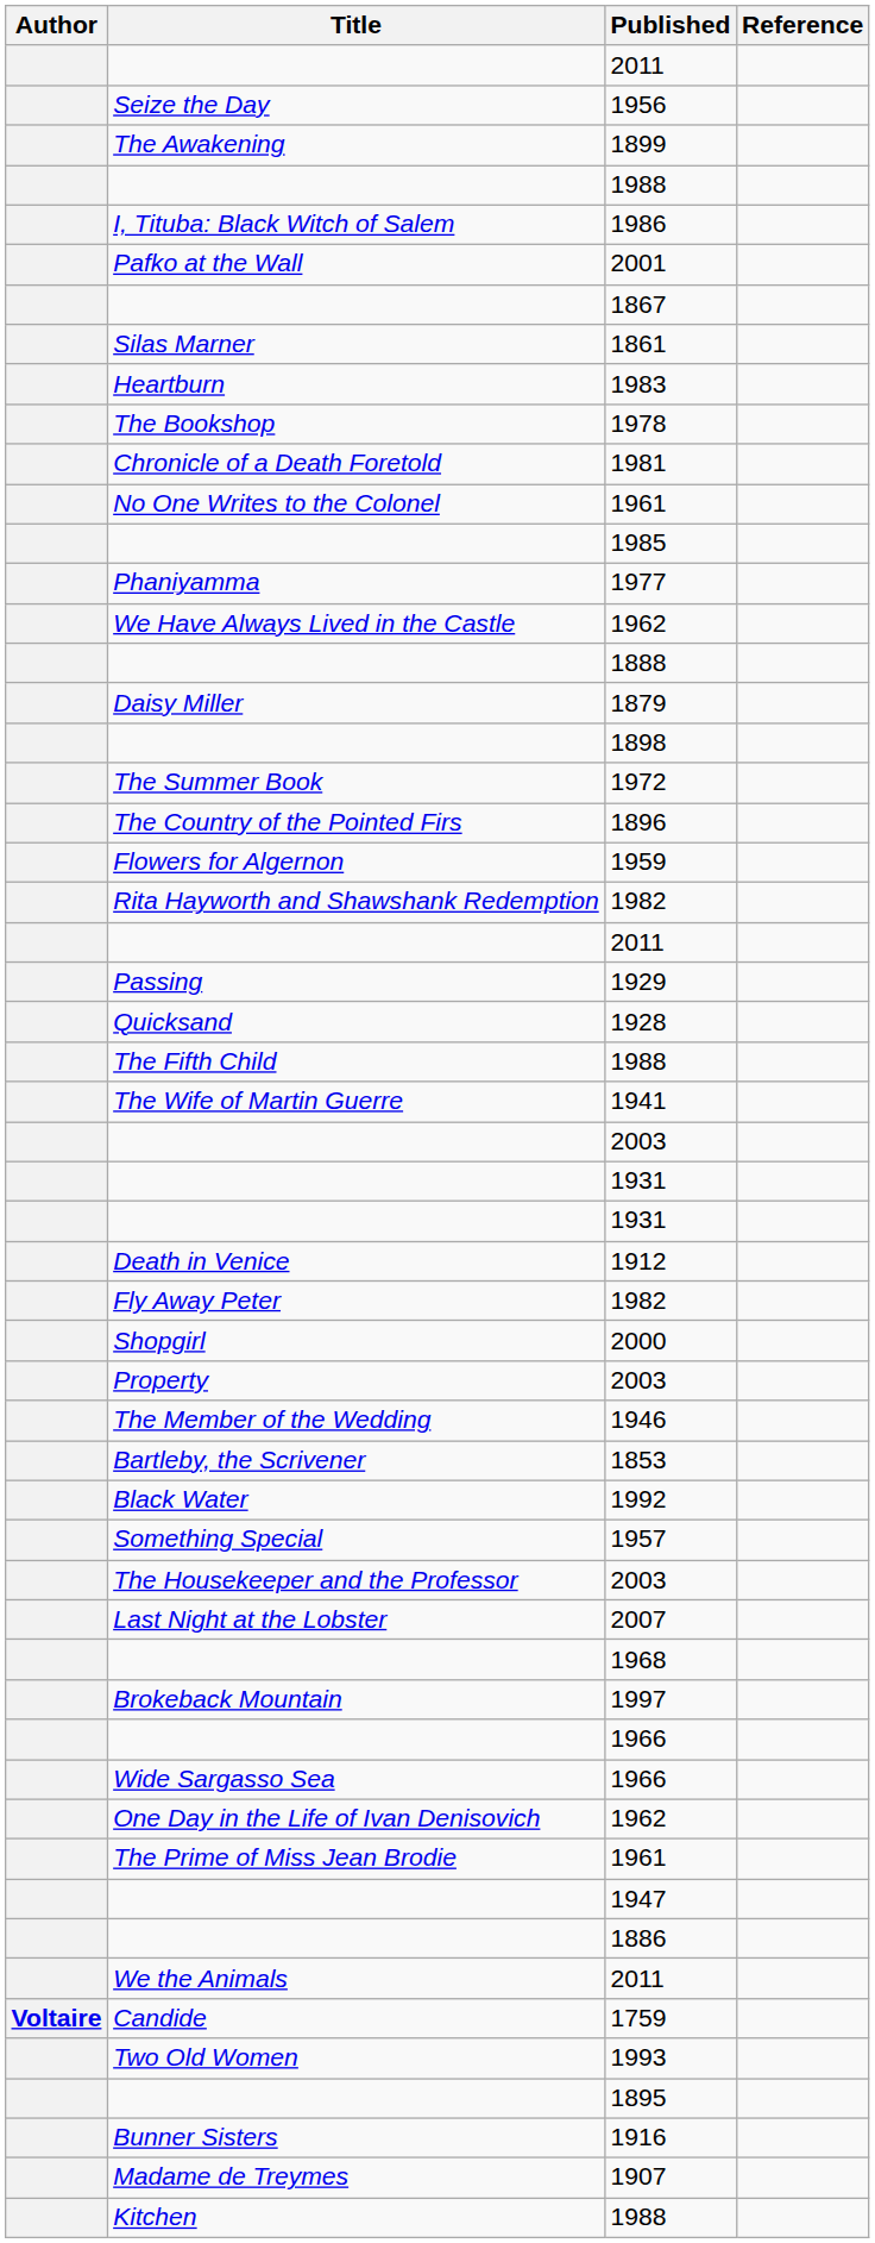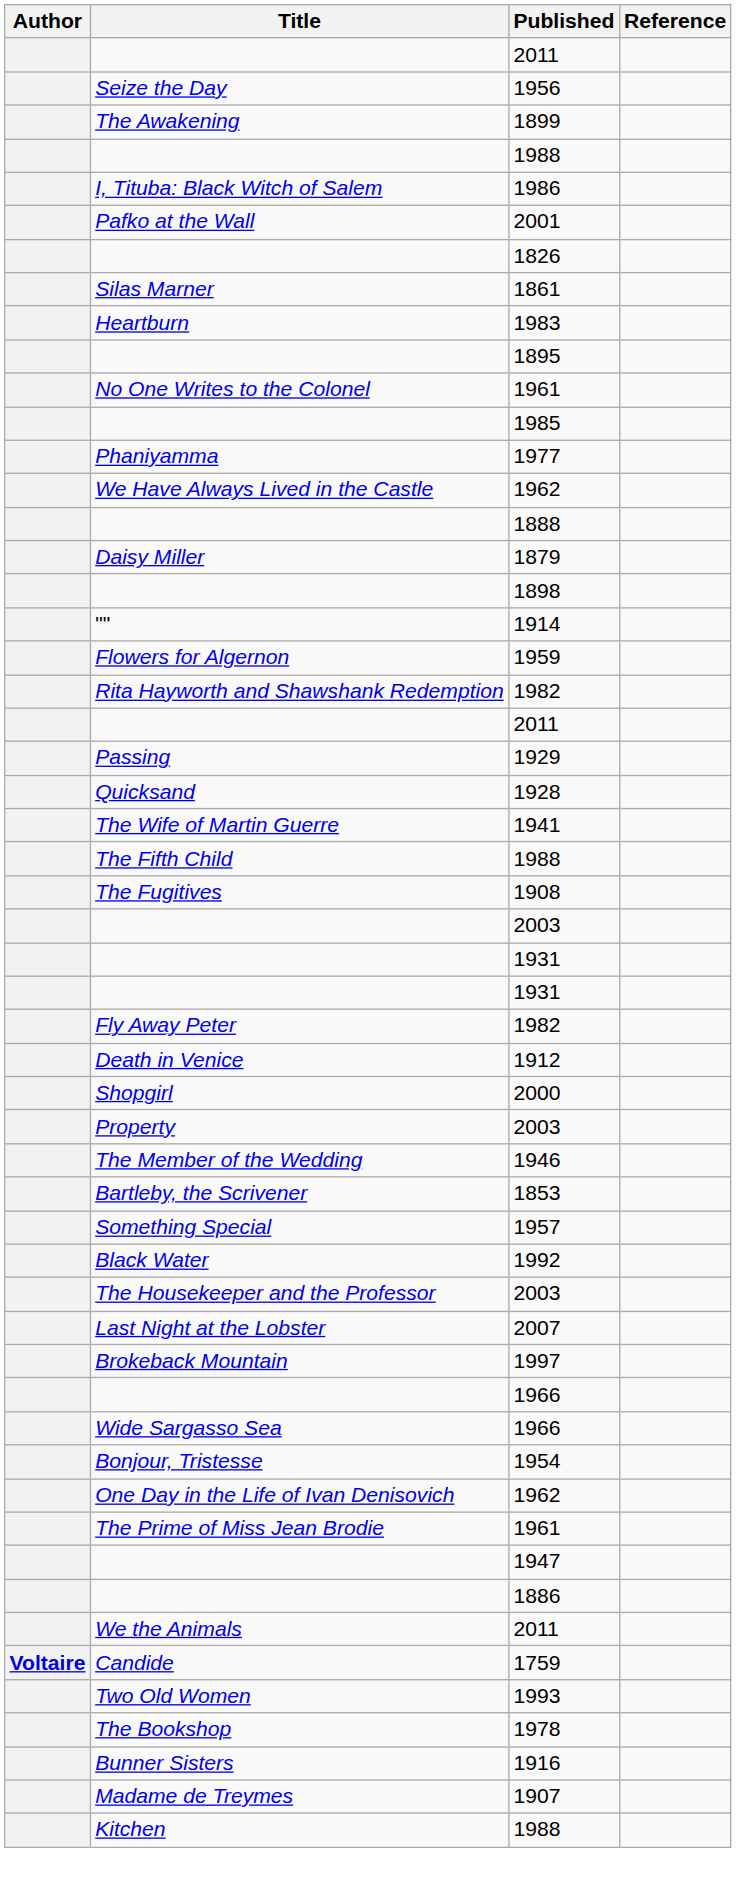- row: 1867
+ row: 1826
rows swapped: 1978 <-> 1895
- row: Chronicle of a Death Foretold | 1981
- row: The Summer Book | 1972
- row: The Country of the Pointed Firs | 1896
+ row: "" | 1914
rows swapped: The Fifth Child / 1988 <-> 1941
+ row: The Fugitives | 1908
rows swapped: Fly Away Peter / 1982 <-> 1912
rows swapped: 1957 <-> 1992
- row: 1968
+ row: Bonjour, Tristesse | 1954
